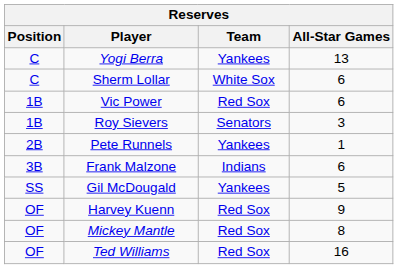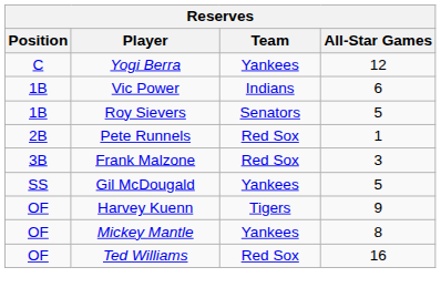Yogi Berra | All-Star Games: 13 -> 12
- row: C | Sherm Lollar | White Sox | 6
Vic Power | Team: Red Sox -> Indians
Roy Sievers | All-Star Games: 3 -> 5
Pete Runnels | Team: Yankees -> Red Sox
Frank Malzone | Team: Indians -> Red Sox
Frank Malzone | All-Star Games: 6 -> 3
Harvey Kuenn | Team: Red Sox -> Tigers
Mickey Mantle | Team: Red Sox -> Yankees
